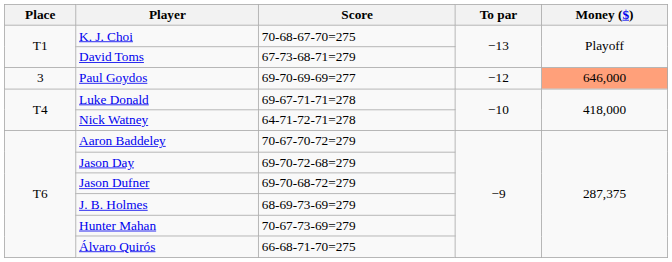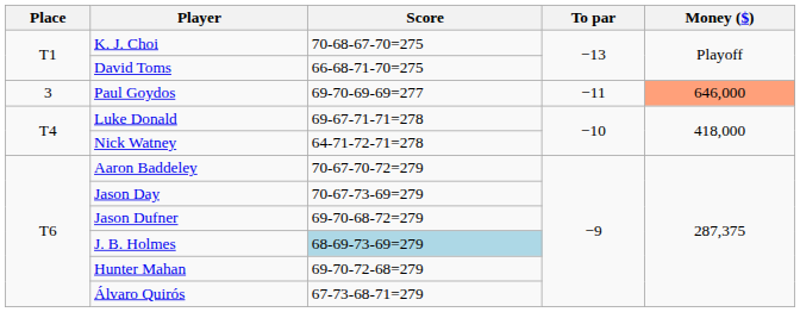David Toms | Score: 67-73-68-71=279 -> 66-68-71-70=275
Paul Goydos | To par: −12 -> −11
Jason Day | Score: 69-70-72-68=279 -> 70-67-73-69=279
J. B. Holmes | Score: no background -> lightblue background
Hunter Mahan | Score: 70-67-73-69=279 -> 69-70-72-68=279
Álvaro Quirós | Score: 66-68-71-70=275 -> 67-73-68-71=279
